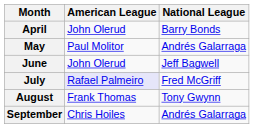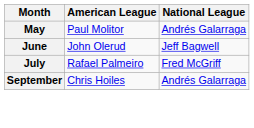- row: April | John Olerud | Barry Bonds
July | American League: lavender background -> no background
- row: August | Frank Thomas | Tony Gwynn
